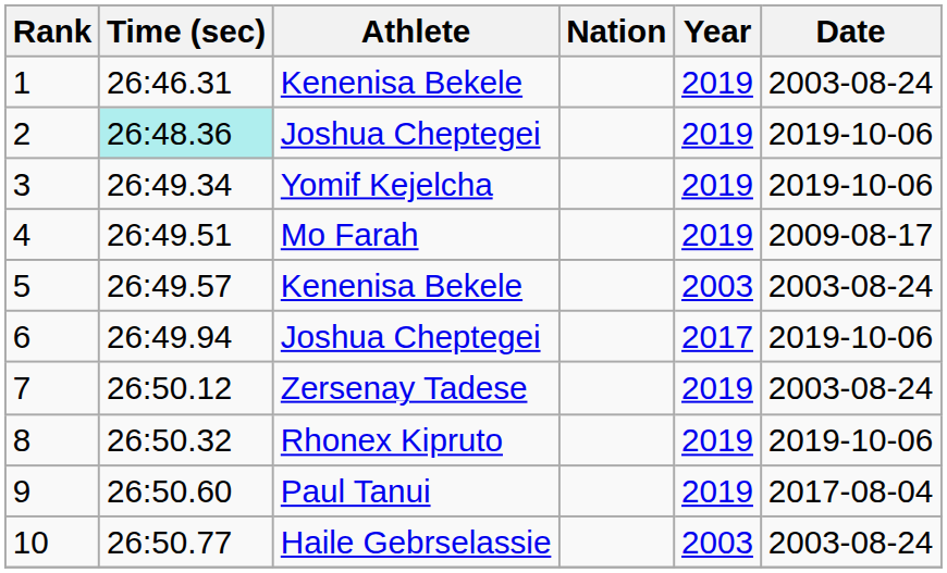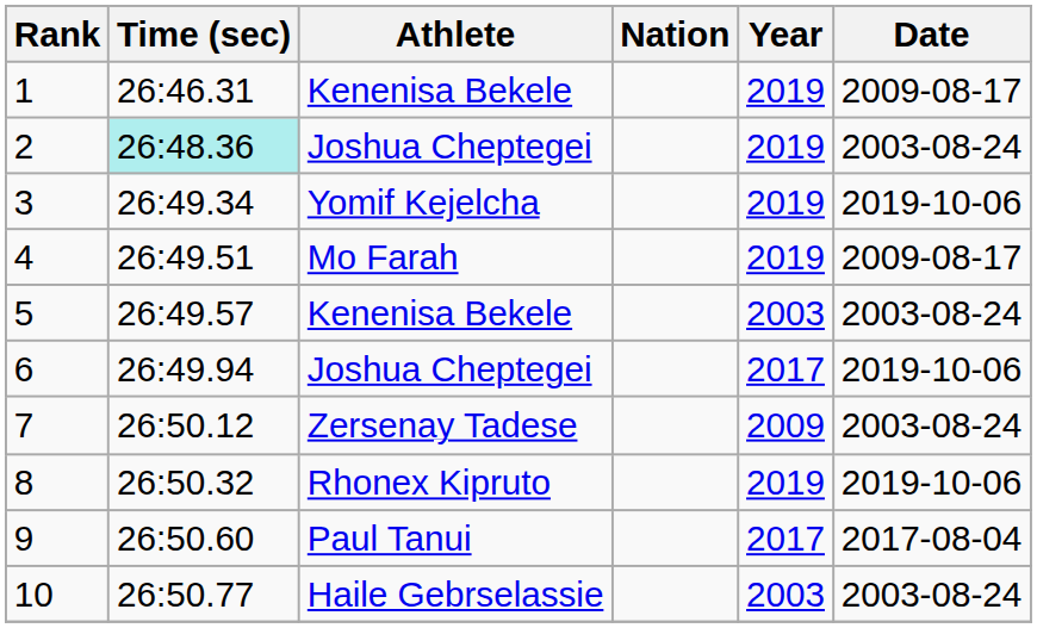1 | Date: 2003-08-24 -> 2009-08-17
2 | Date: 2019-10-06 -> 2003-08-24
7 | Year: 2019 -> 2009
9 | Year: 2019 -> 2017
